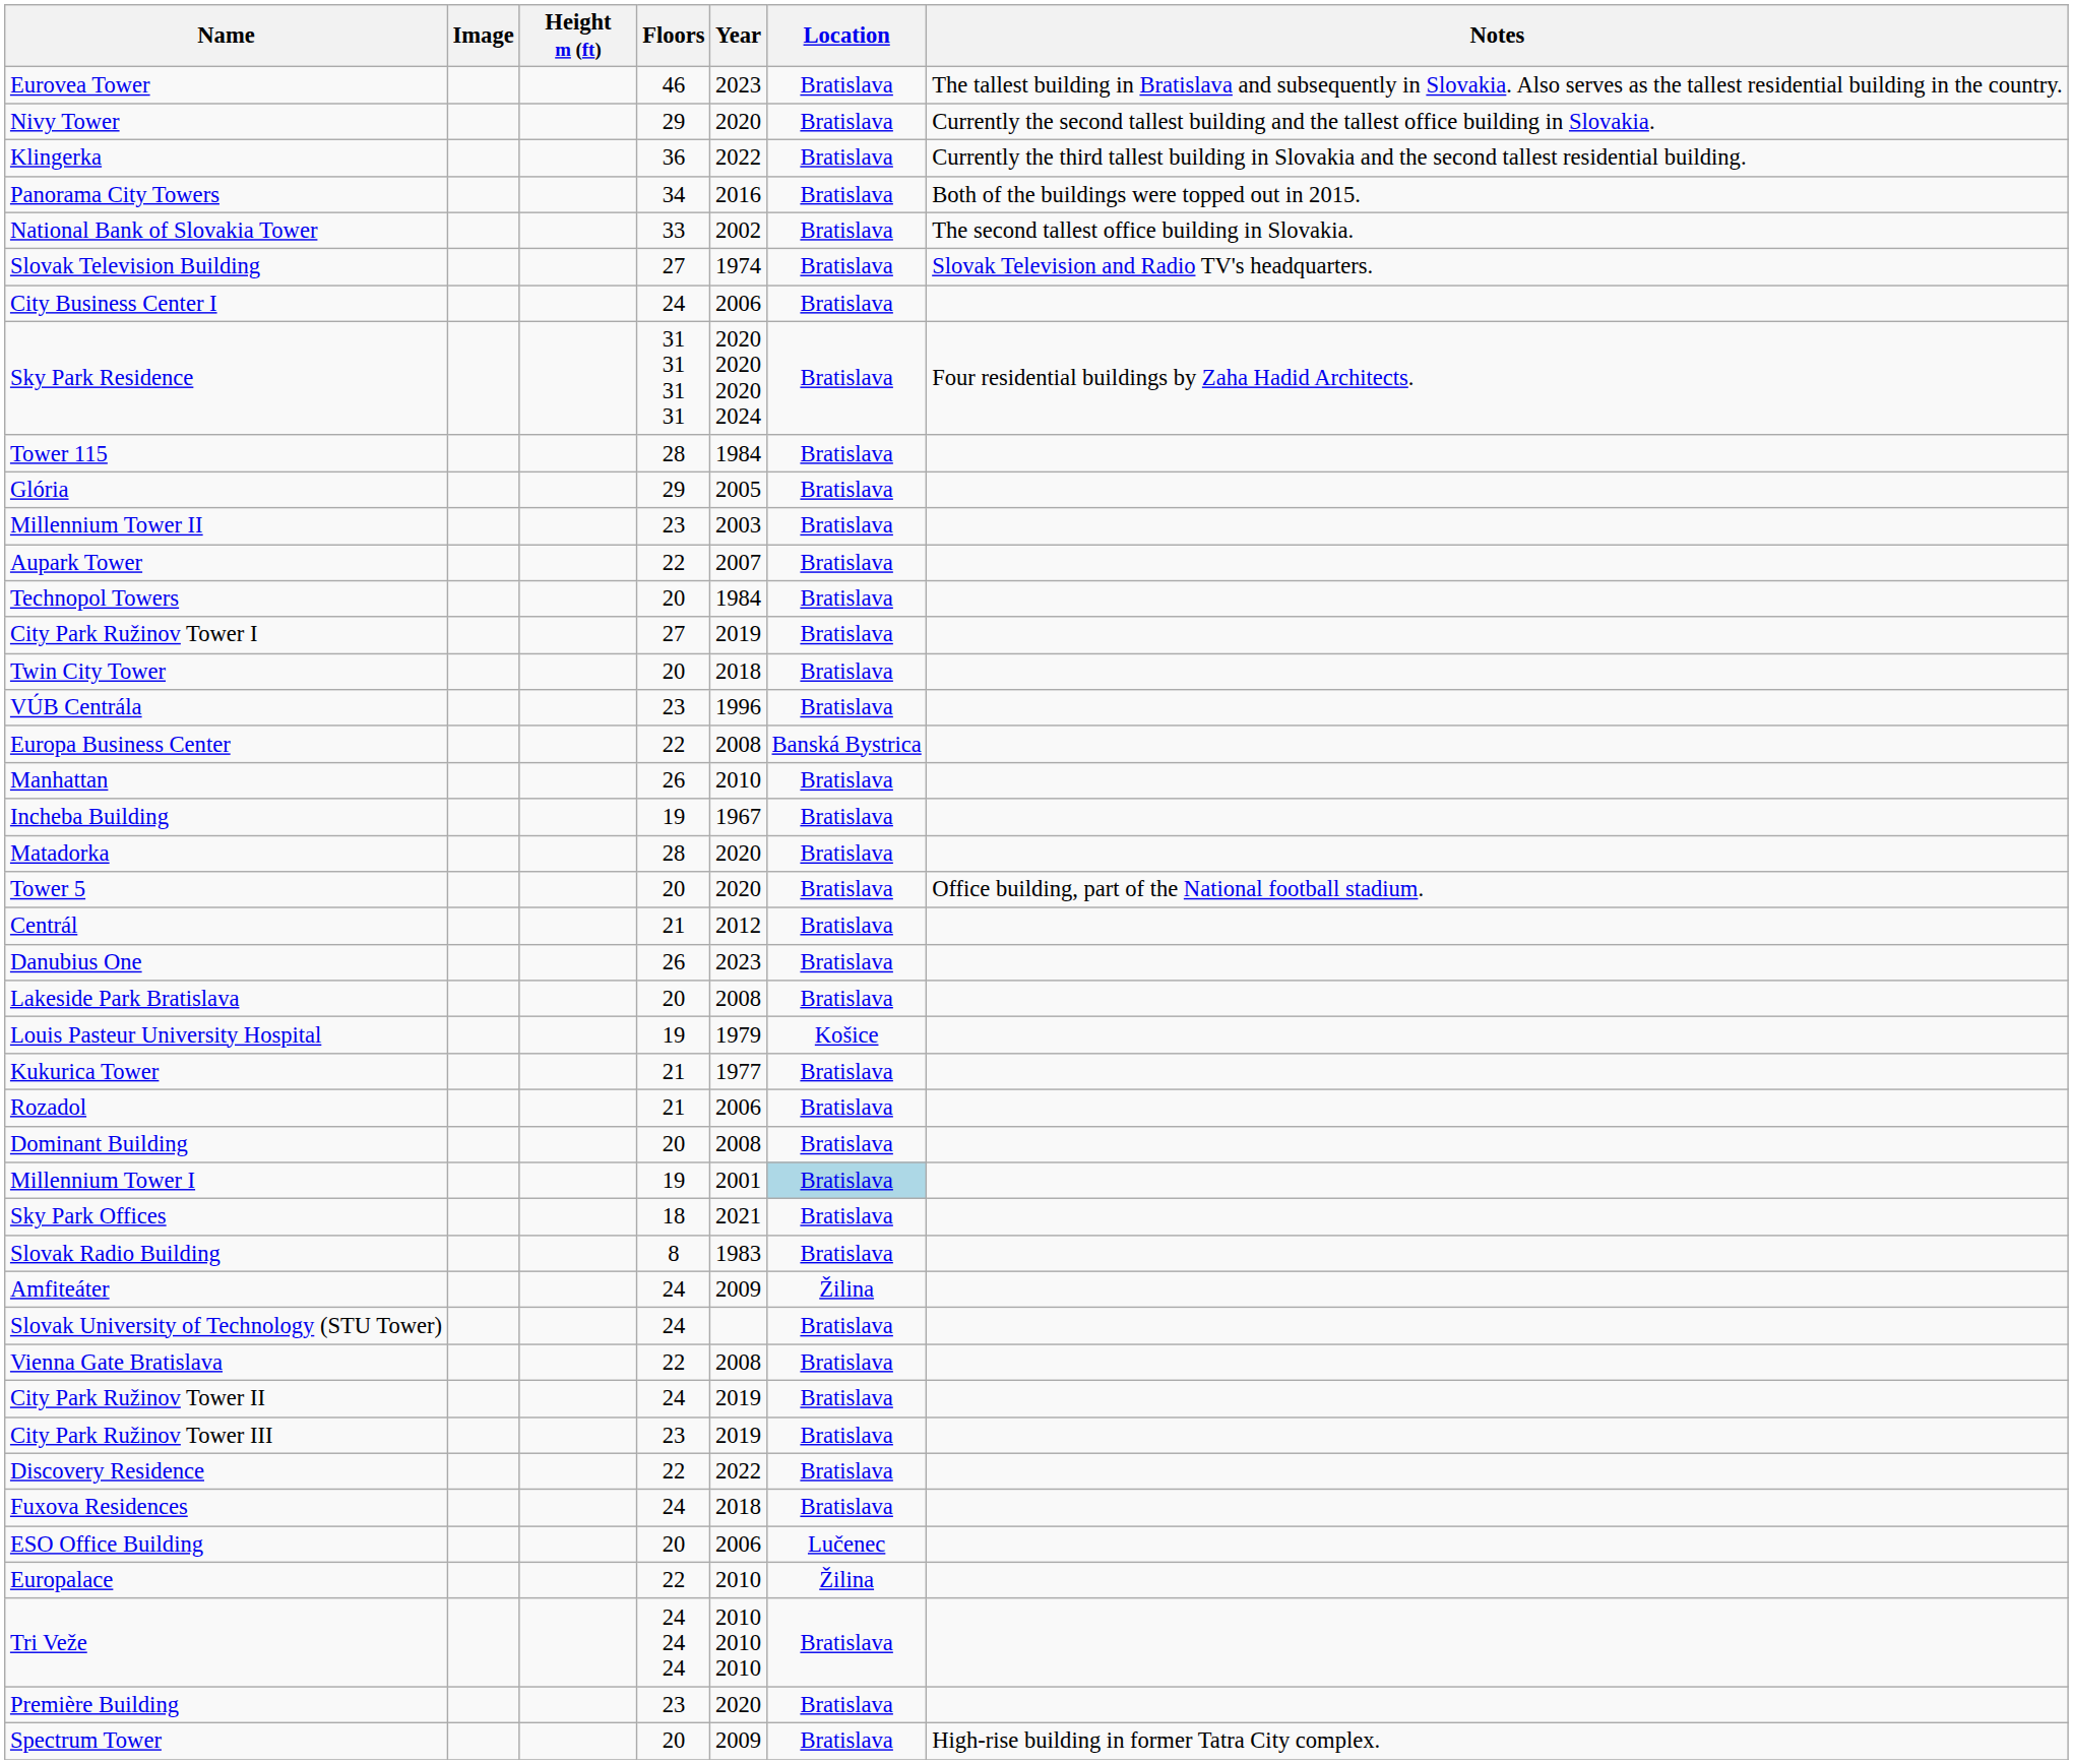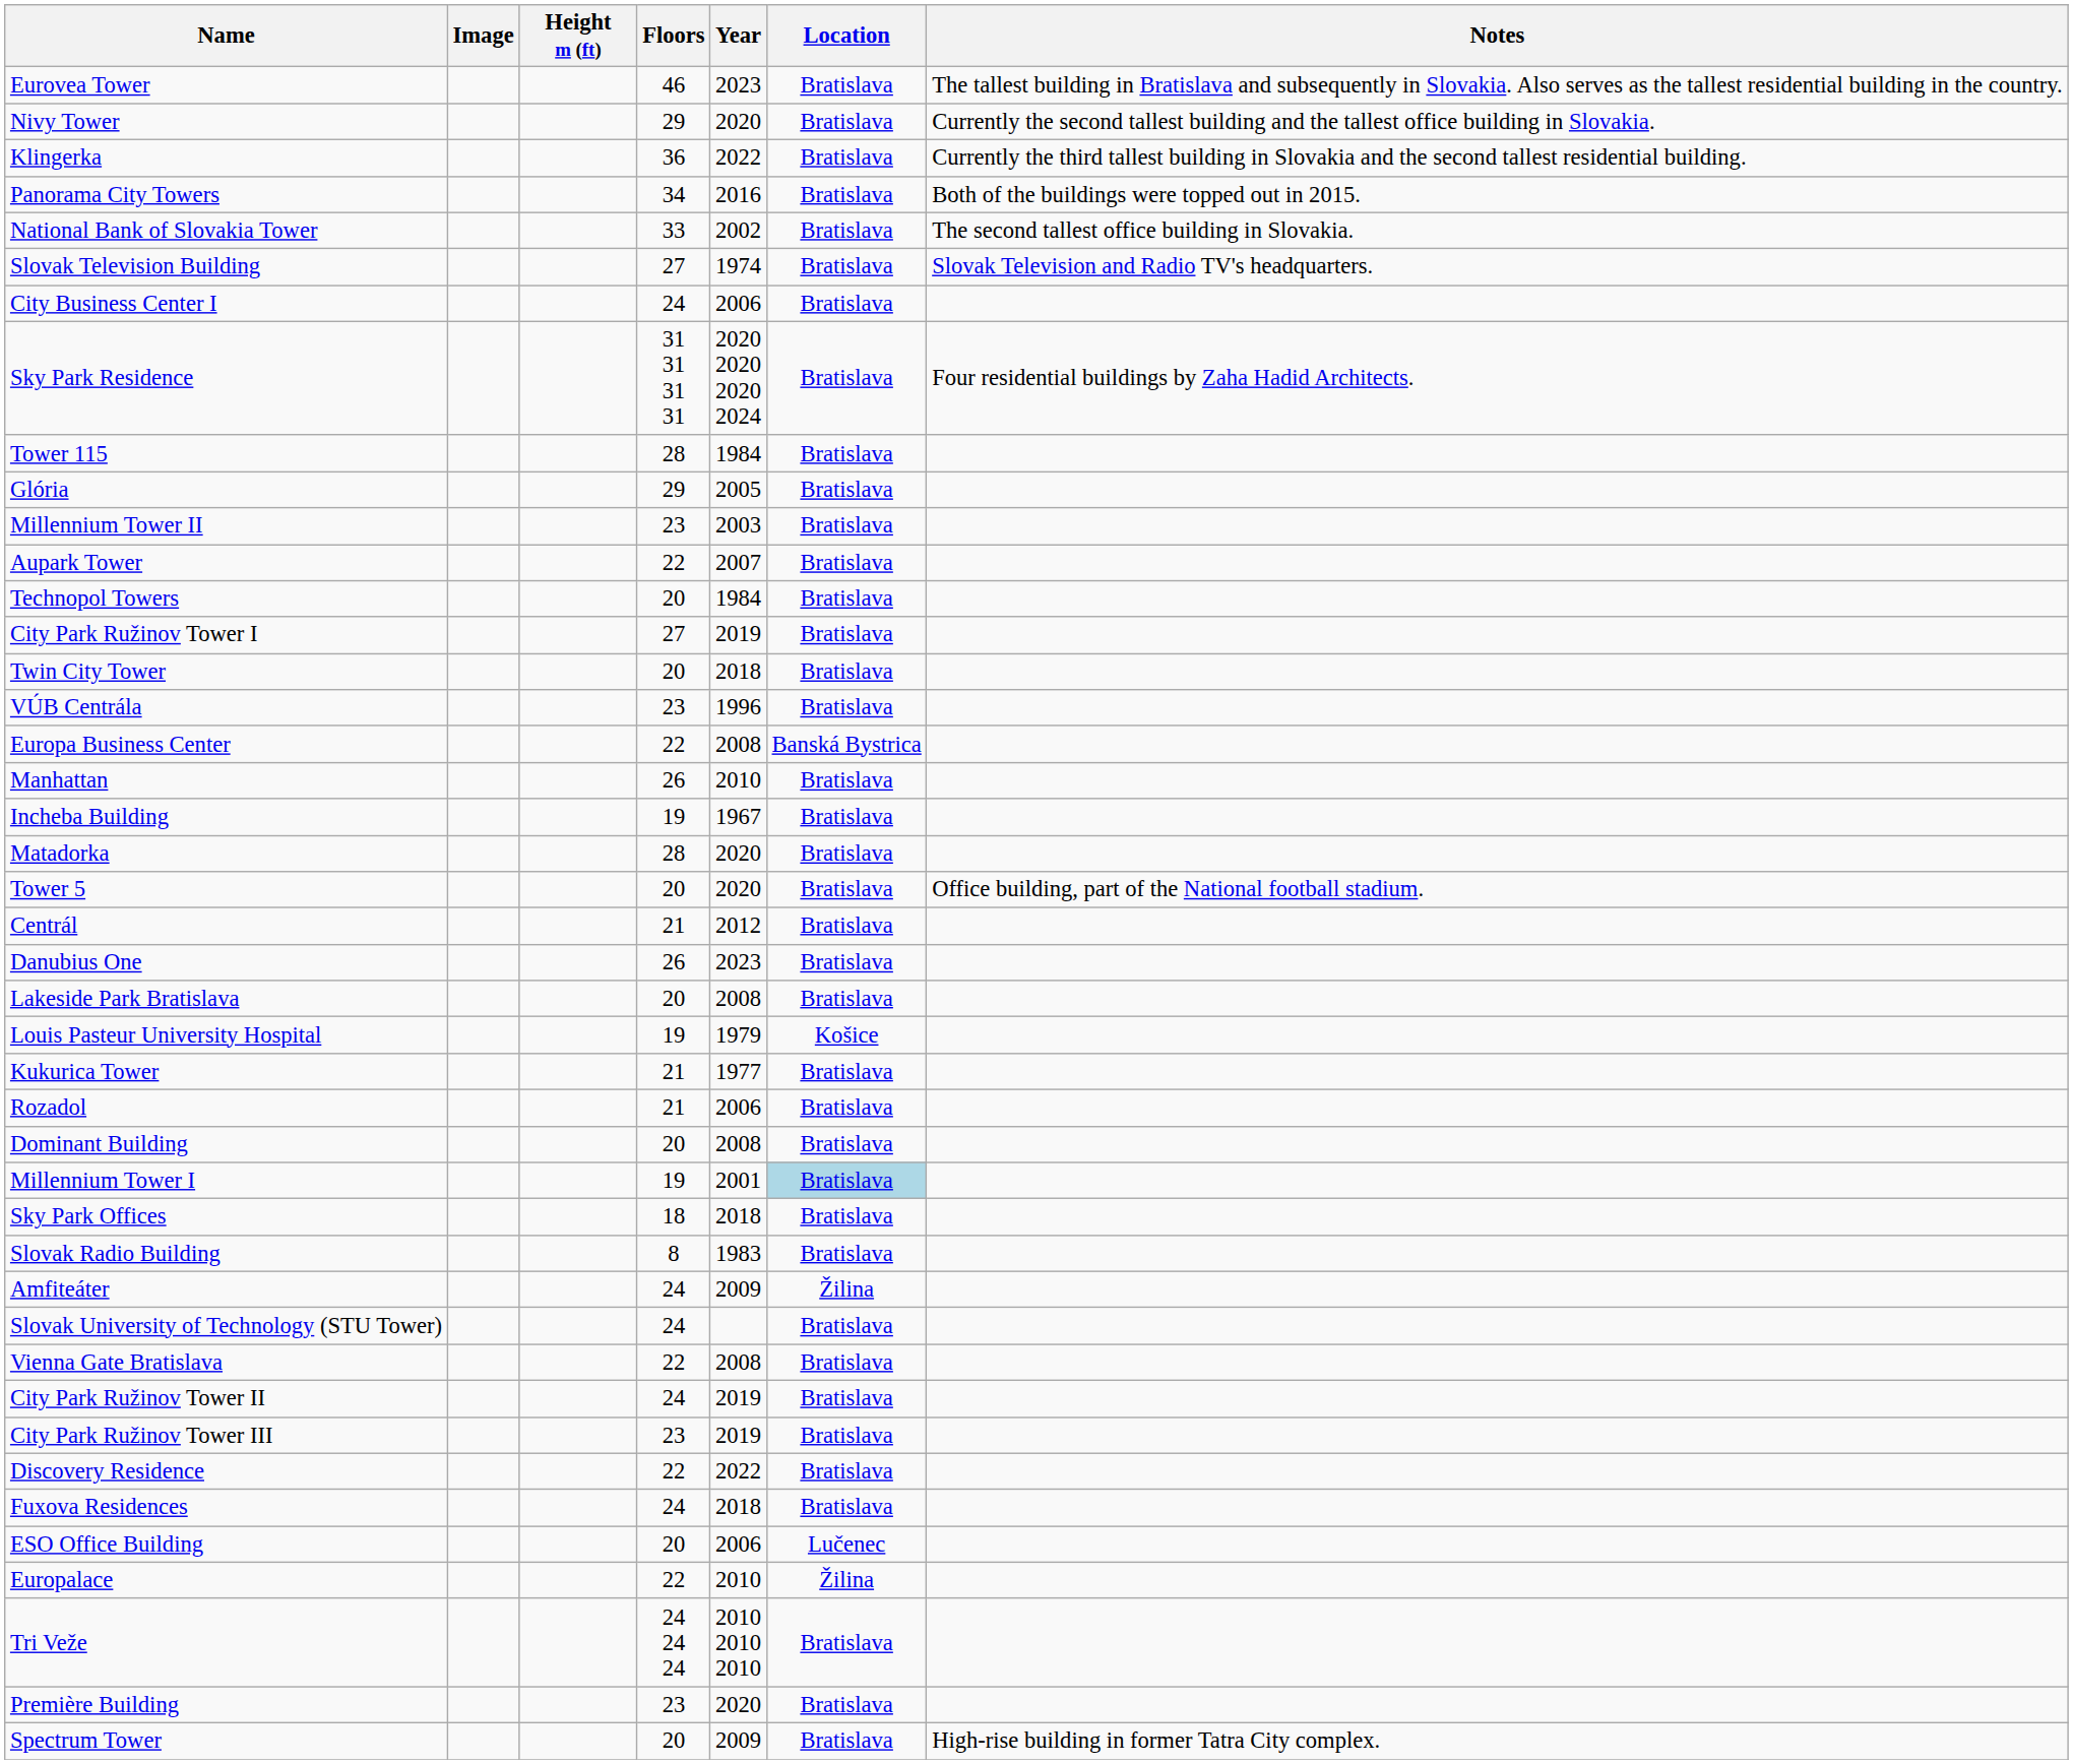Sky Park Offices | Year: 2021 -> 2018
